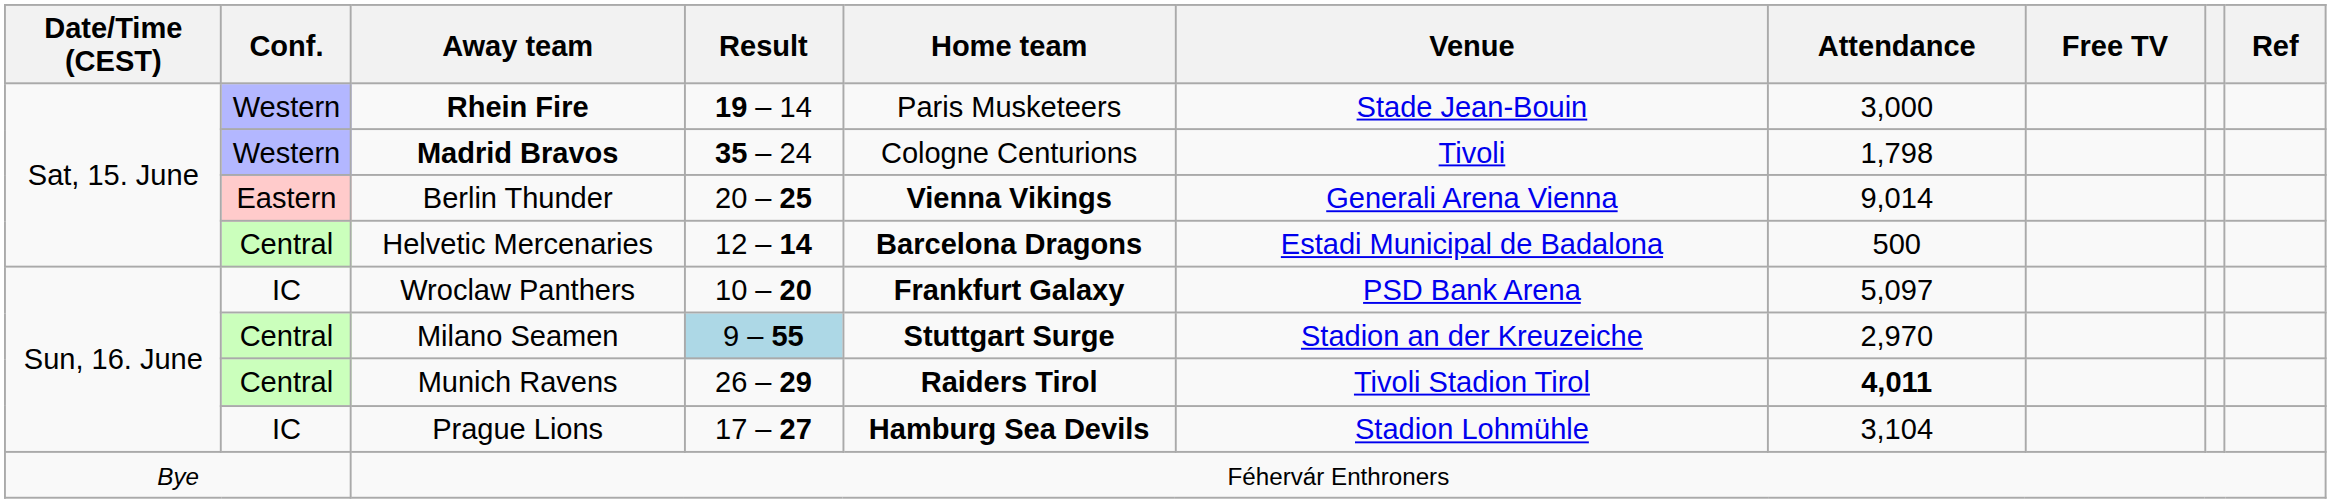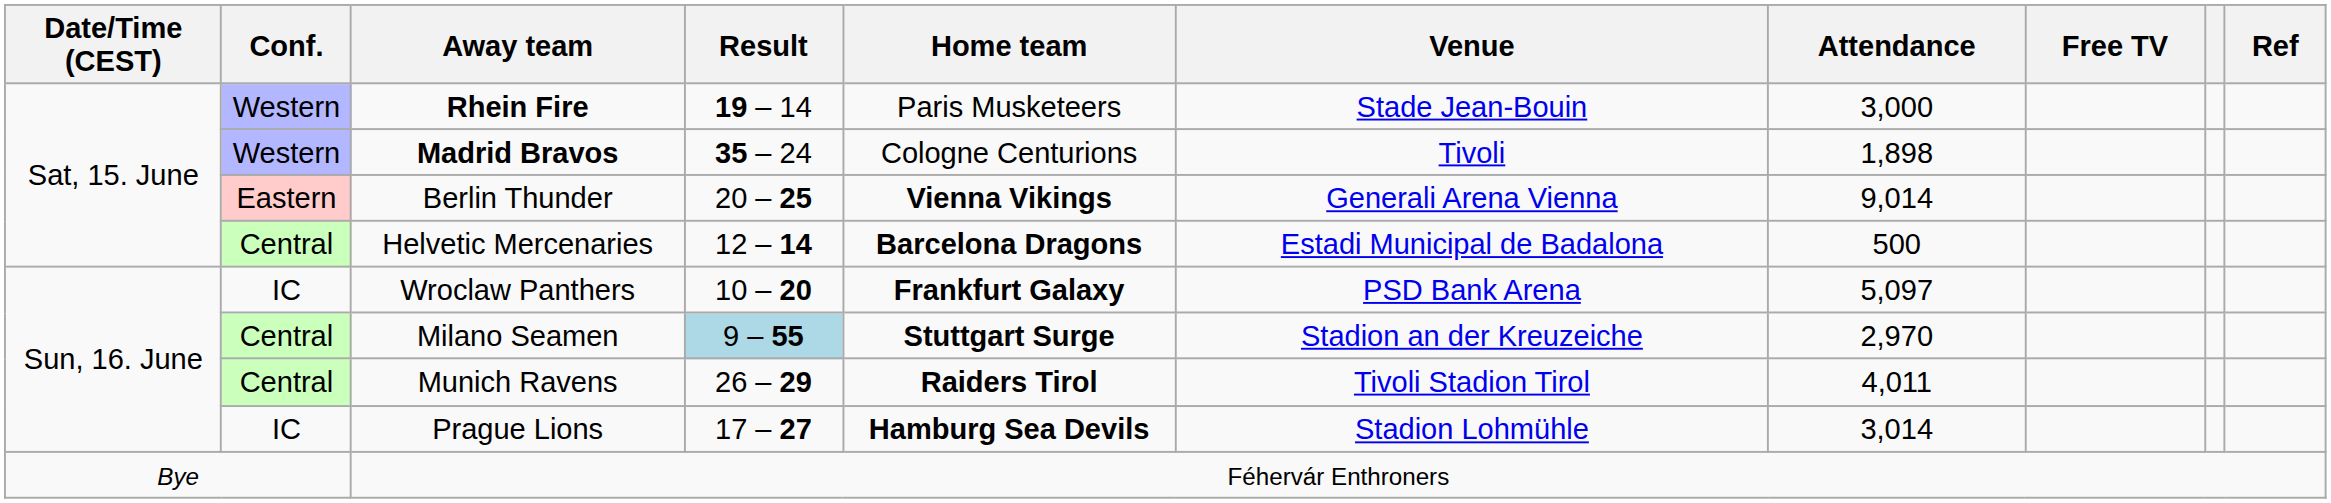Madrid Bravos | Attendance: 1,798 -> 1,898
Munich Ravens | Attendance: bold -> normal
Prague Lions | Attendance: 3,104 -> 3,014
